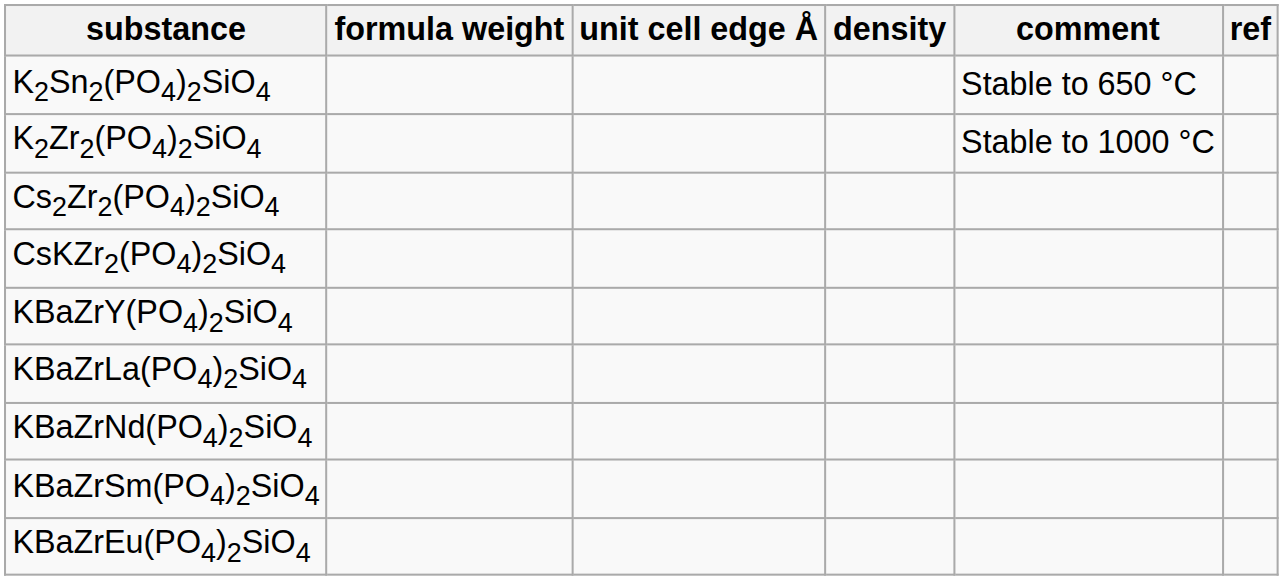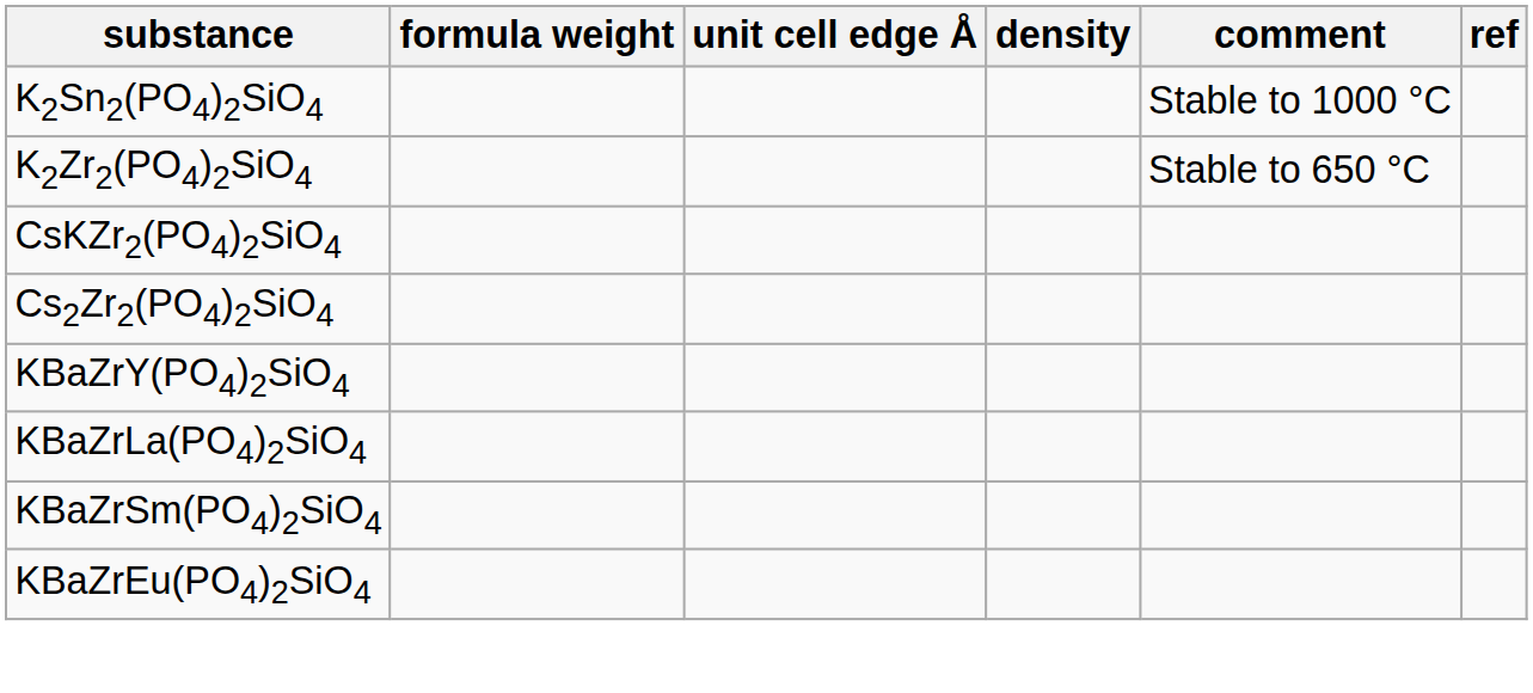K2Sn2(PO4)2SiO4 | comment: Stable to 650 °C -> Stable to 1000 °C
K2Zr2(PO4)2SiO4 | comment: Stable to 1000 °C -> Stable to 650 °C
rows swapped: Cs2Zr2(PO4)2SiO4 <-> CsKZr2(PO4)2SiO4
- row: KBaZrNd(PO4)2SiO4
